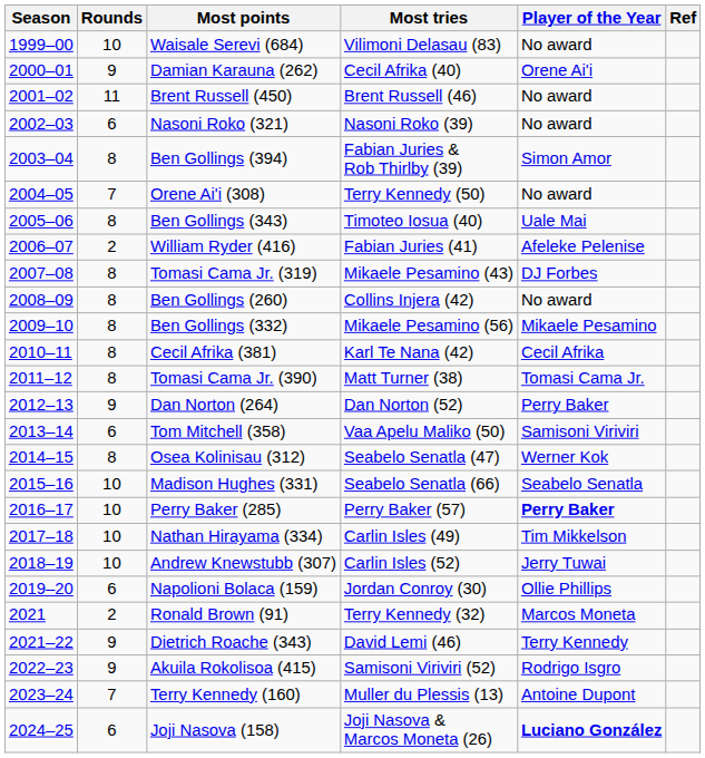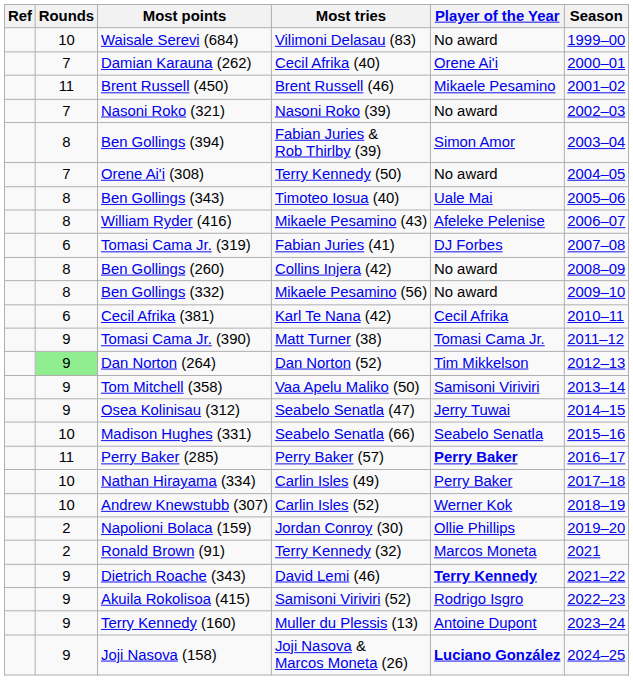columns swapped: Season <-> Ref
Damian Karauna (262) | Rounds: 9 -> 7
Brent Russell (450) | Player of the Year: No award -> Mikaele Pesamino
Nasoni Roko (321) | Rounds: 6 -> 7
William Ryder (416) | Rounds: 2 -> 8
William Ryder (416) | Most tries: Fabian Juries (41) -> Mikaele Pesamino (43)
Tomasi Cama Jr. (319) | Rounds: 8 -> 6
Tomasi Cama Jr. (319) | Most tries: Mikaele Pesamino (43) -> Fabian Juries (41)
Ben Gollings (332) | Player of the Year: Mikaele Pesamino -> No award
Cecil Afrika (381) | Rounds: 8 -> 6
Tomasi Cama Jr. (390) | Rounds: 8 -> 9
Dan Norton (264) | Rounds: no background -> lightgreen background
Dan Norton (264) | Player of the Year: Perry Baker -> Tim Mikkelson
Tom Mitchell (358) | Rounds: 6 -> 9
Osea Kolinisau (312) | Rounds: 8 -> 9
Osea Kolinisau (312) | Player of the Year: Werner Kok -> Jerry Tuwai
Perry Baker (285) | Rounds: 10 -> 11
Nathan Hirayama (334) | Player of the Year: Tim Mikkelson -> Perry Baker
Andrew Knewstubb (307) | Player of the Year: Jerry Tuwai -> Werner Kok
Napolioni Bolaca (159) | Rounds: 6 -> 2
Dietrich Roache (343) | Player of the Year: normal -> bold
Terry Kennedy (160) | Rounds: 7 -> 9
Joji Nasova (158) | Rounds: 6 -> 9
